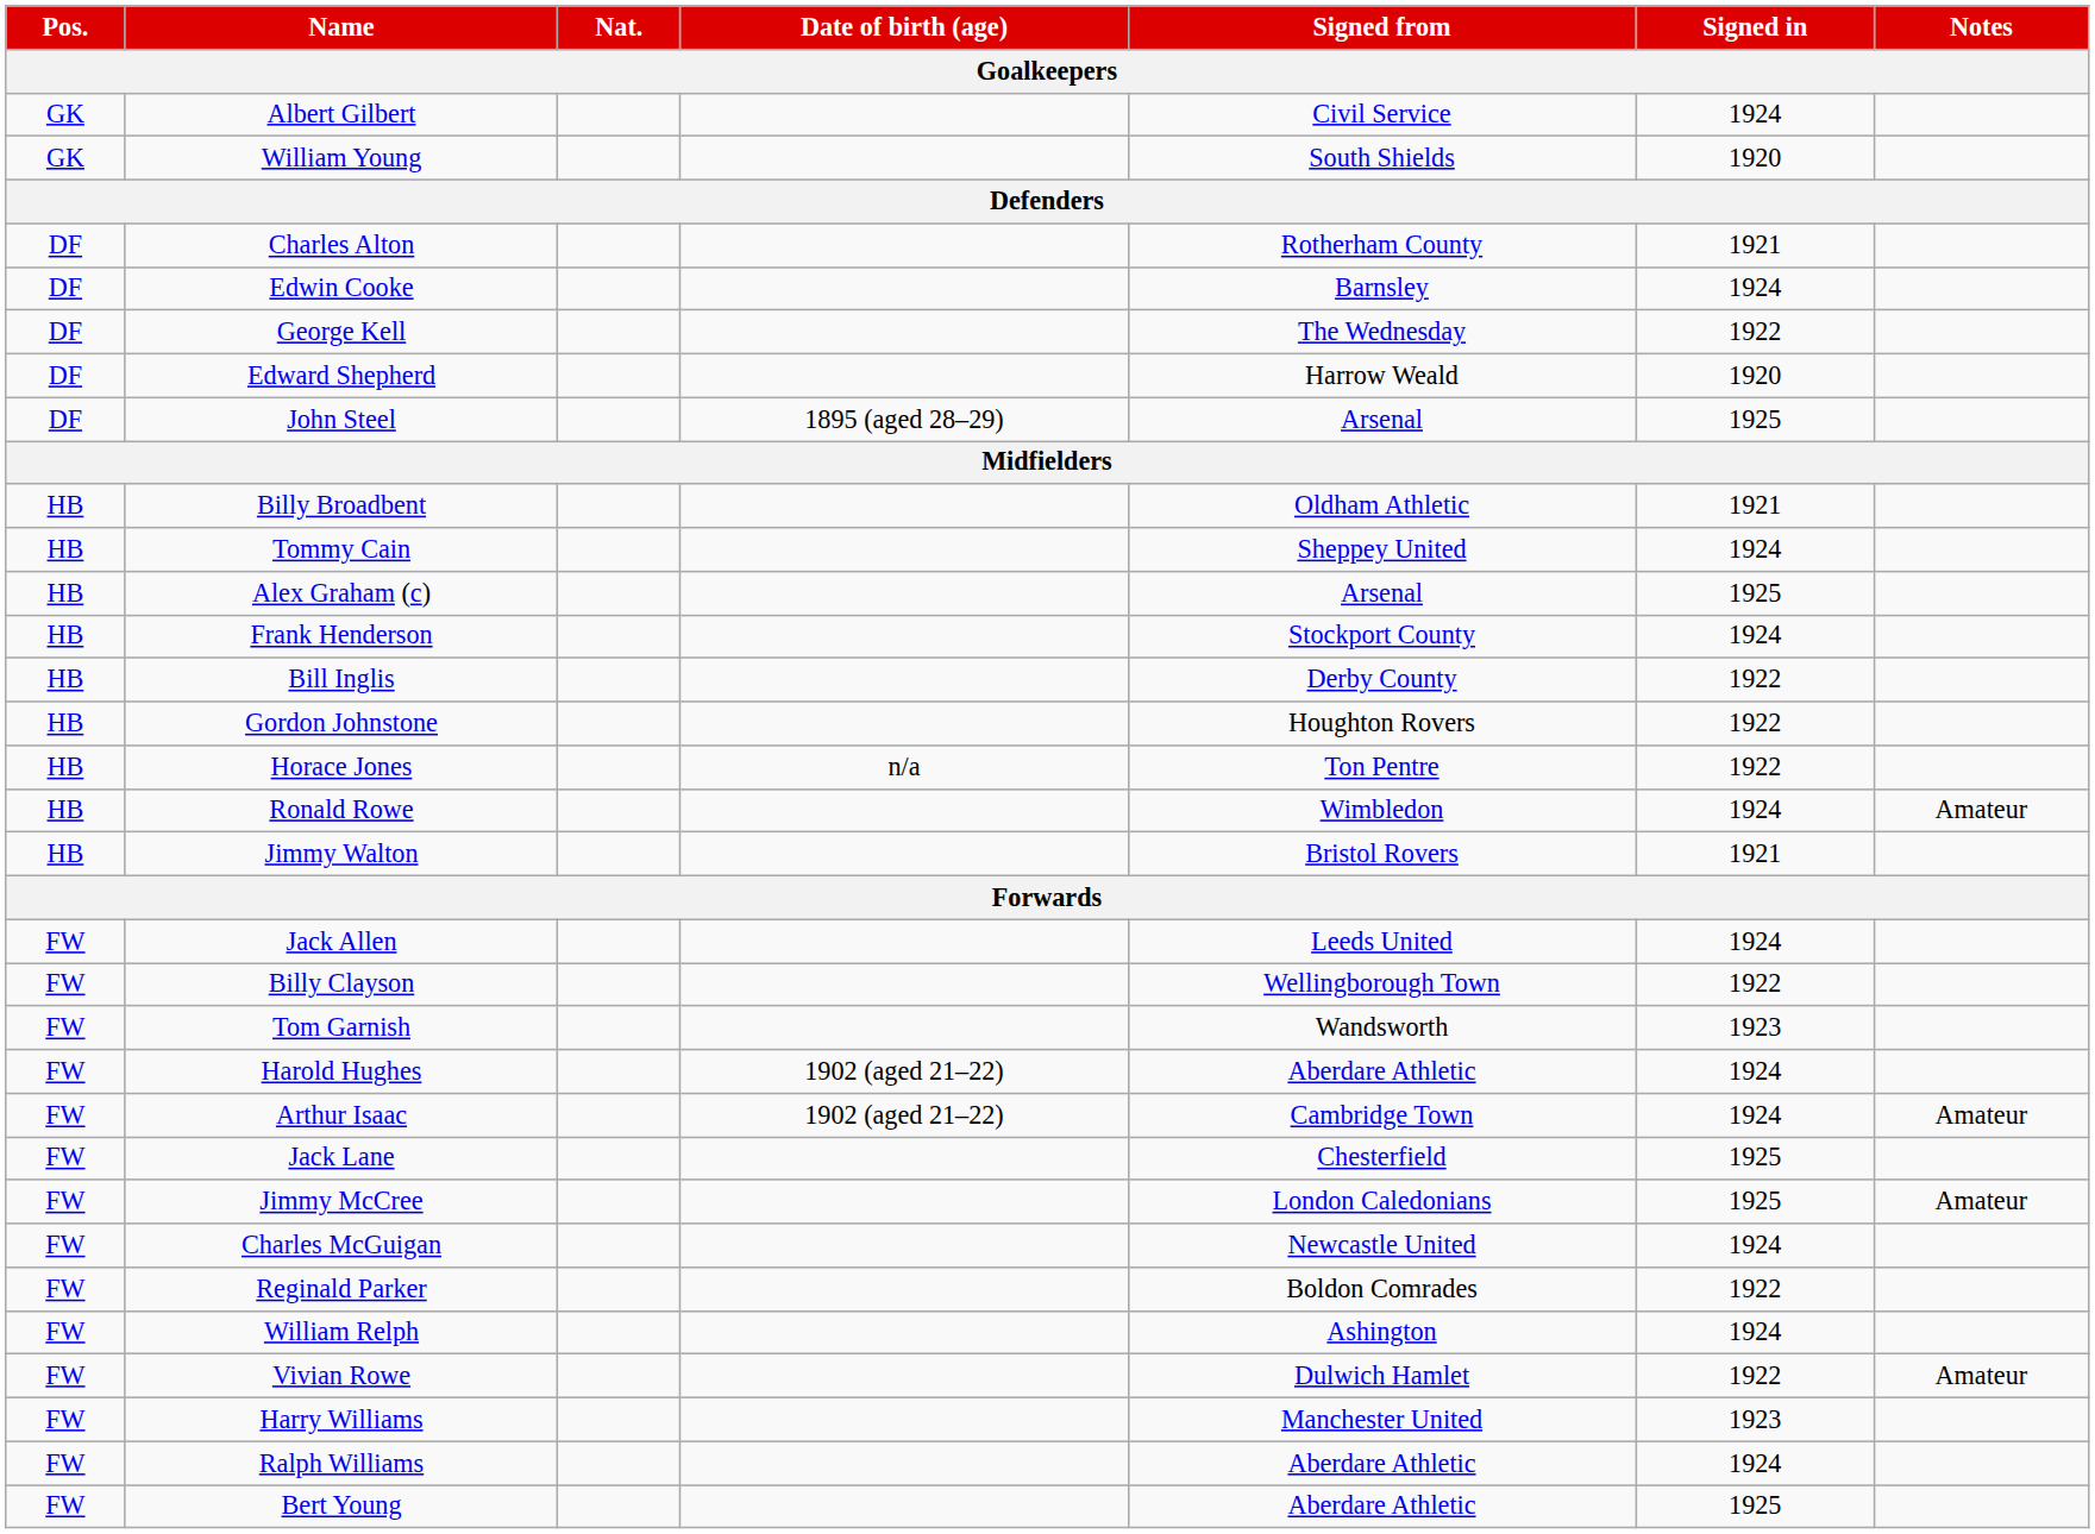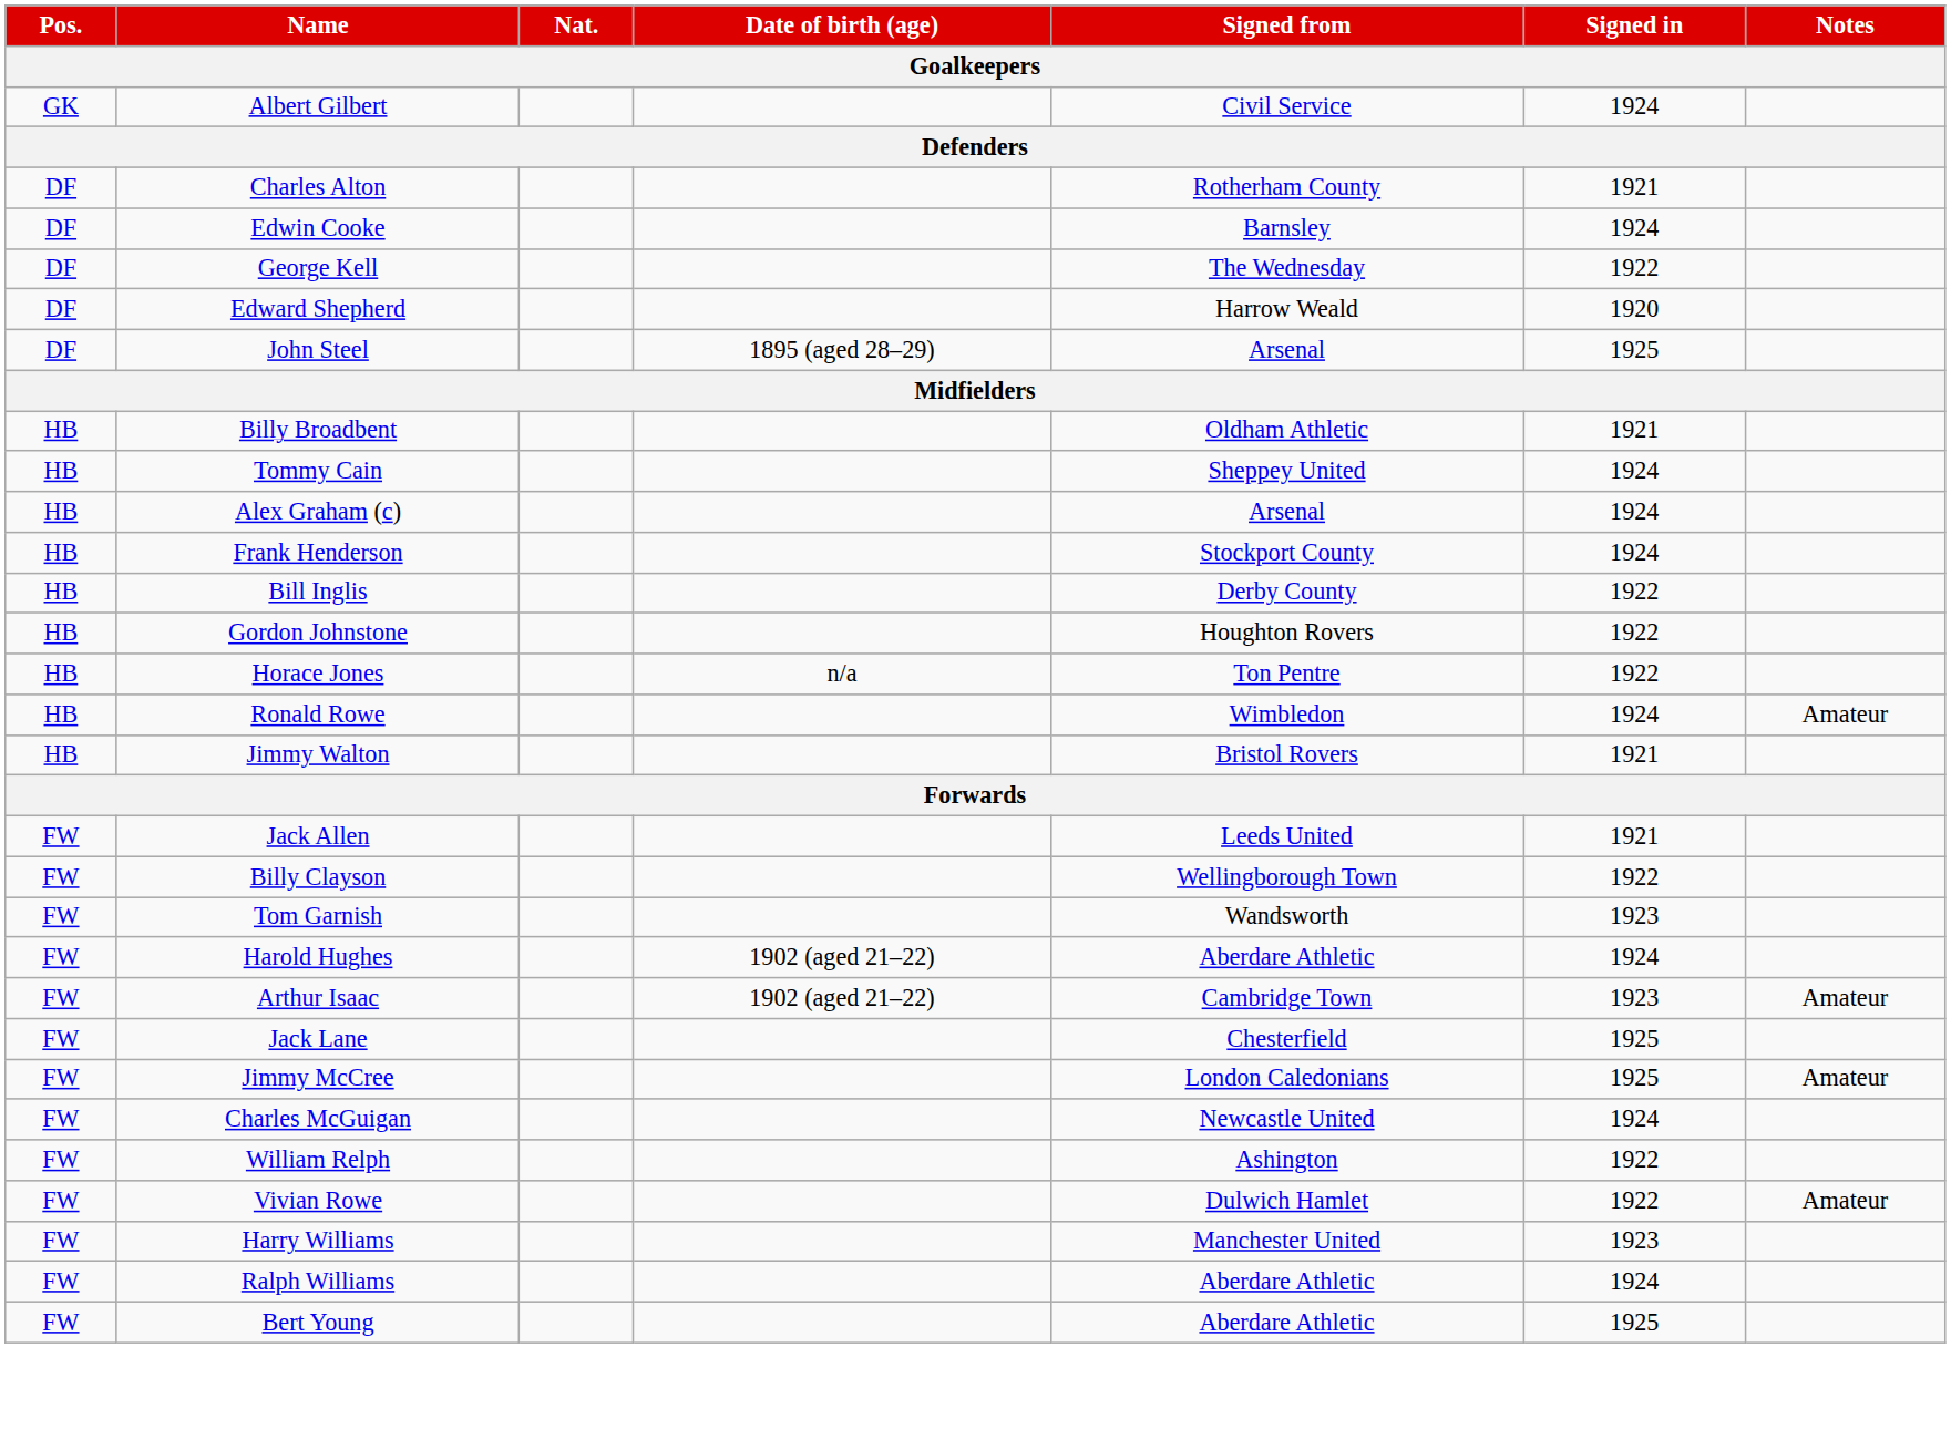- row: GK | William Young | South Shields | 1920
Alex Graham (c) | Signed in: 1925 -> 1924
Jack Allen | Signed in: 1924 -> 1921
Arthur Isaac | Signed in: 1924 -> 1923
- row: FW | Reginald Parker | Boldon Comrades | 1922
William Relph | Signed in: 1924 -> 1922
